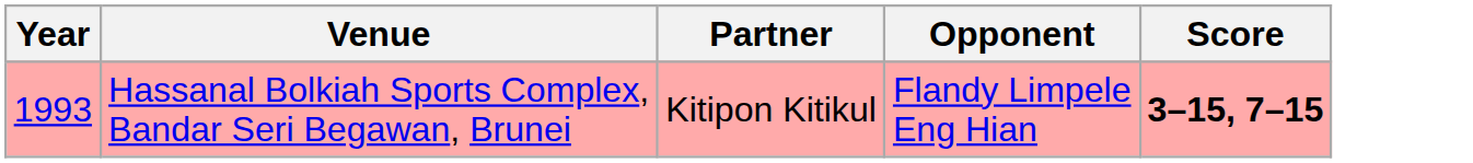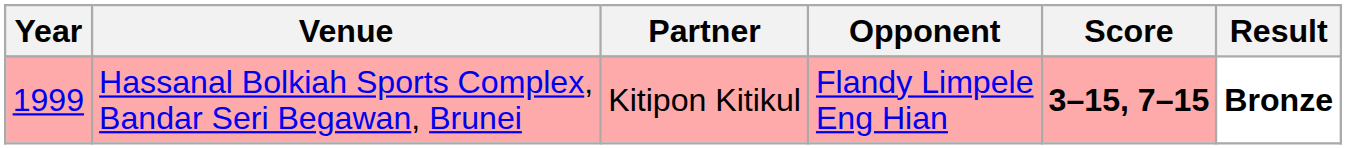+ column: Result | Bronze
Hassanal Bolkiah Sports Complex, Bandar Seri Begawan, Brunei | Year: 1993 -> 1999
